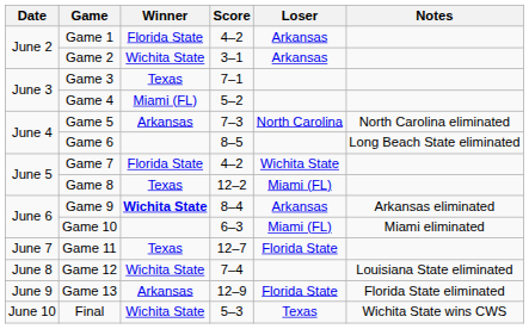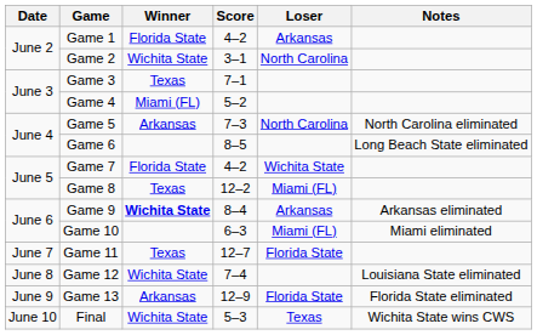Game 2 | Loser: Arkansas -> North Carolina
